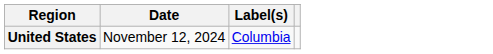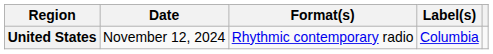+ column: Format(s) | Rhythmic contemporary radio
